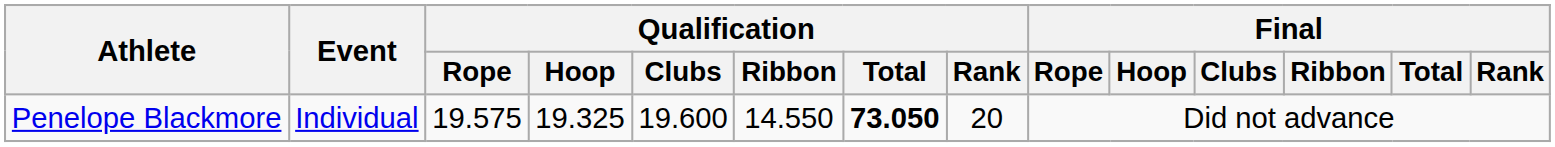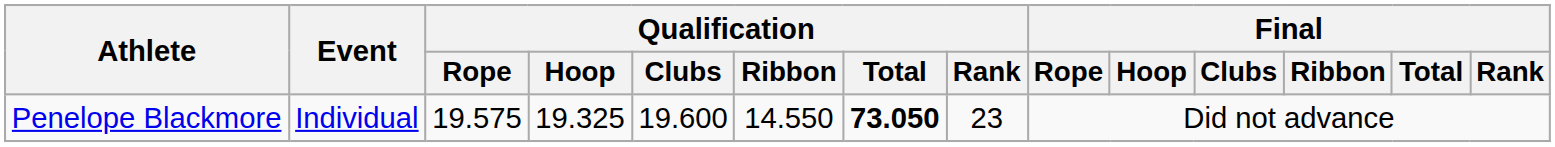Penelope Blackmore | Qualification / Rank: 20 -> 23
